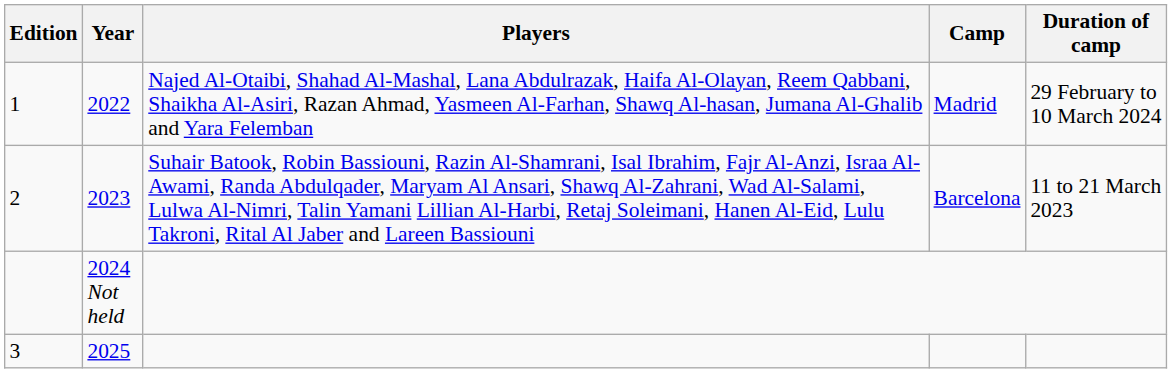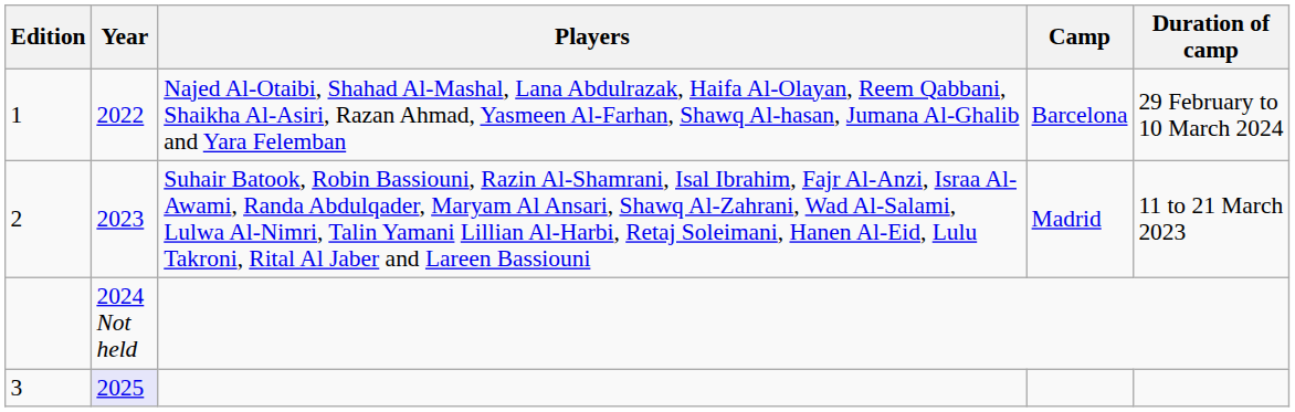1 | Camp: Madrid -> Barcelona
2 | Camp: Barcelona -> Madrid
3 | Year: no background -> lavender background
